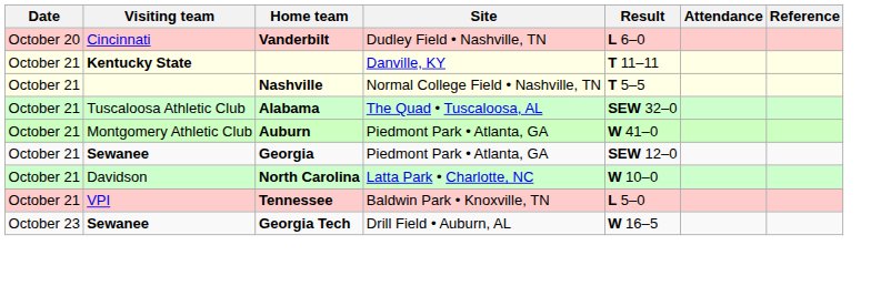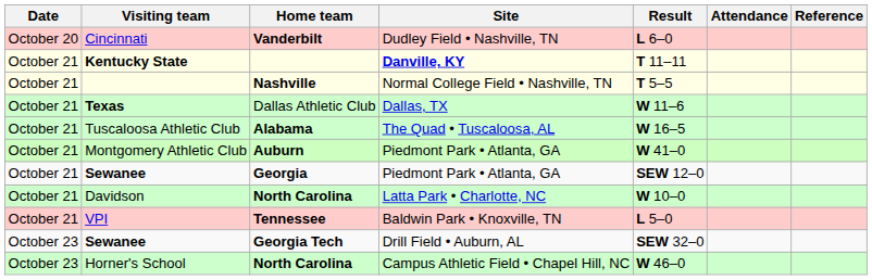Kentucky State | Site: normal -> bold
+ row: October 21 | Texas | Dallas Athletic Club | Dallas, TX | W 11–6
Tuscaloosa Athletic Club | Result: SEW 32–0 -> W 16–5
Sewanee / Georgia Tech | Result: W 16–5 -> SEW 32–0
+ row: October 23 | Horner's School | North Carolina | Campus Athletic Field • Chapel Hill, NC | W 46–0
